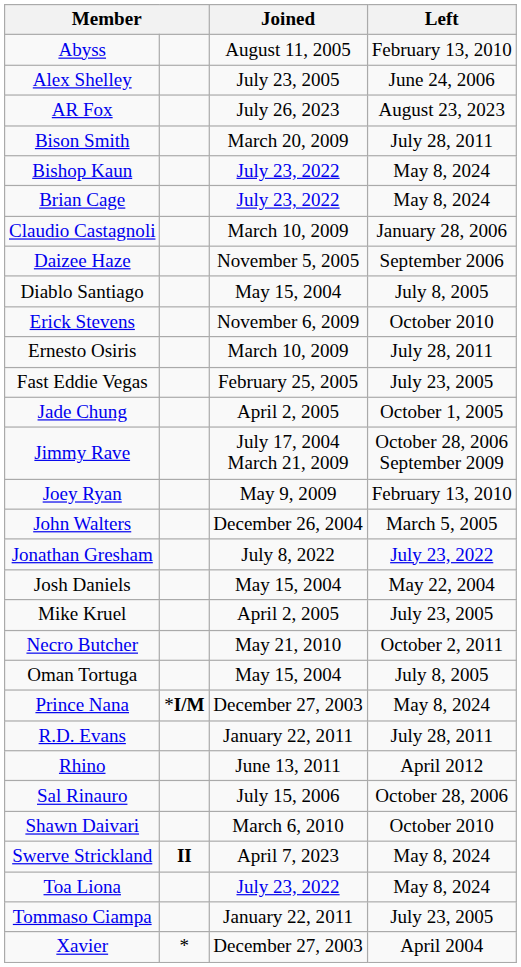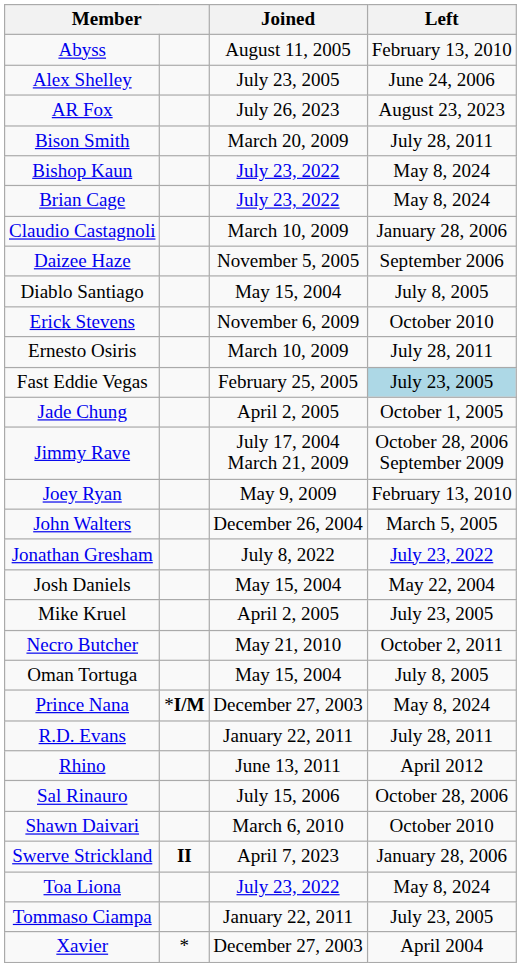Fast Eddie Vegas | Left: no background -> lightblue background
Swerve Strickland | Left: May 8, 2024 -> January 28, 2006
